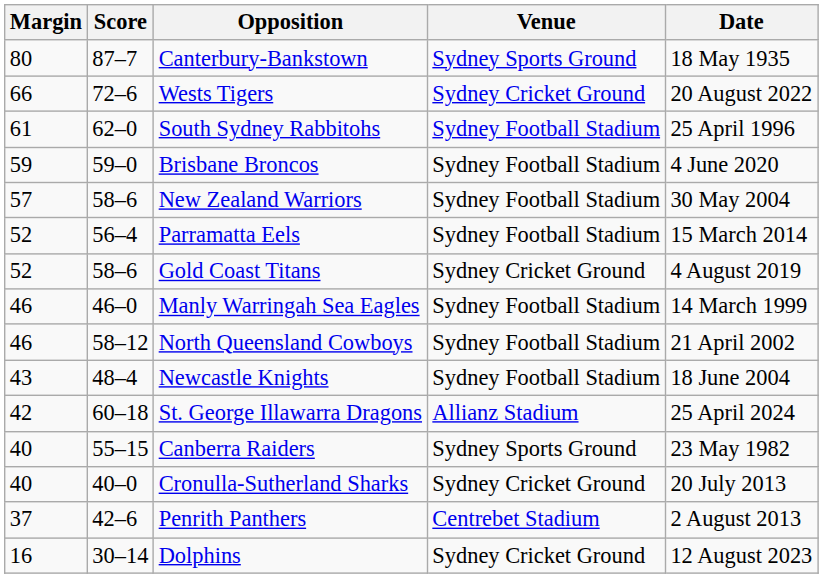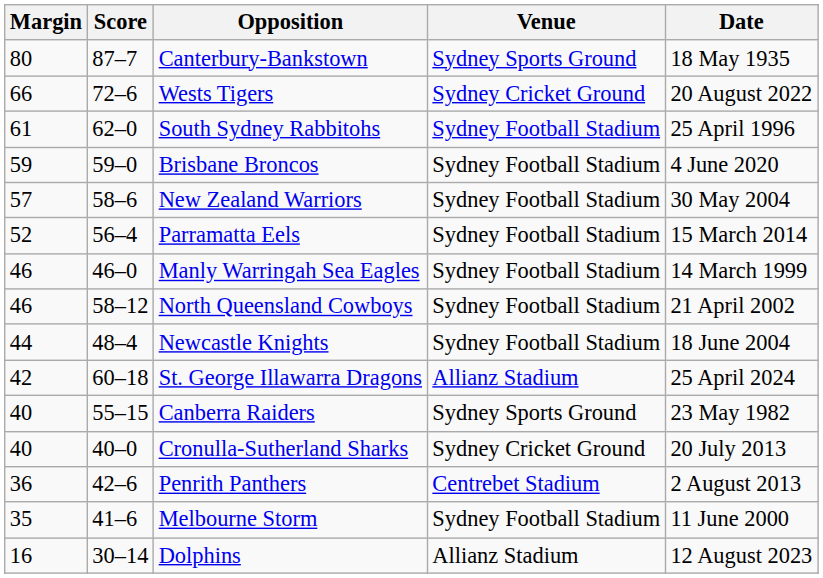- row: 52 | 58–6 | Gold Coast Titans | Sydney Cricket Ground | 4 August 2019
Newcastle Knights | Margin: 43 -> 44
Penrith Panthers | Margin: 37 -> 36
+ row: 35 | 41–6 | Melbourne Storm | Sydney Football Stadium | 11 June 2000
Dolphins | Venue: Sydney Cricket Ground -> Allianz Stadium
